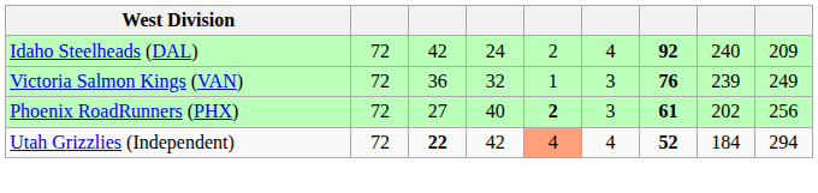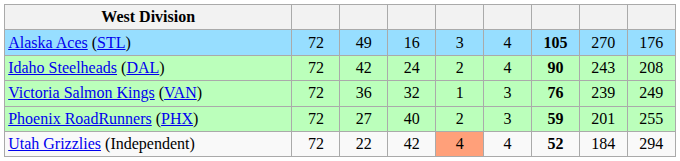+ row: Alaska Aces (STL) | 72 | 49 | 16 | 3 | 4 | 105 | 270 | 176
Idaho Steelheads (DAL) | column 7: 92 -> 90
Idaho Steelheads (DAL) | column 8: 240 -> 243
Idaho Steelheads (DAL) | column 9: 209 -> 208
Phoenix RoadRunners (PHX) | column 5: bold -> normal
Phoenix RoadRunners (PHX) | column 7: 61 -> 59
Phoenix RoadRunners (PHX) | column 8: 202 -> 201
Phoenix RoadRunners (PHX) | column 9: 256 -> 255
Utah Grizzlies (Independent) | column 3: bold -> normal
